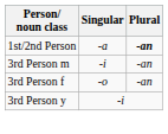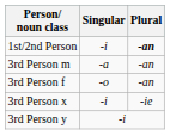1st/2nd Person | Singular: -a -> -i
3rd Person m | Singular: -i -> -a
+ row: 3rd Person x | -i | -ie
